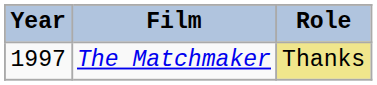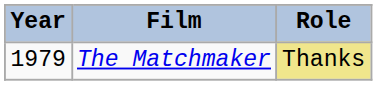The Matchmaker | Year: 1997 -> 1979
